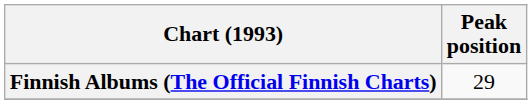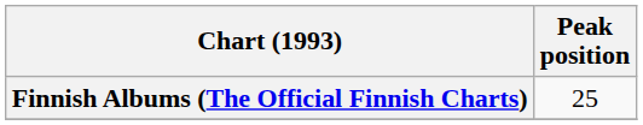Finnish Albums (The Official Finnish Charts) | Peak position: 29 -> 25
